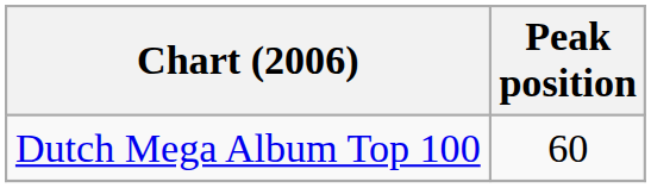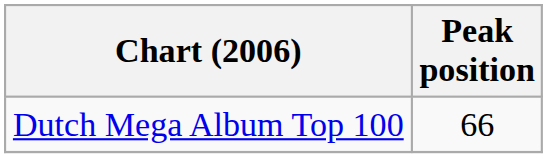Dutch Mega Album Top 100 | Peak position: 60 -> 66
